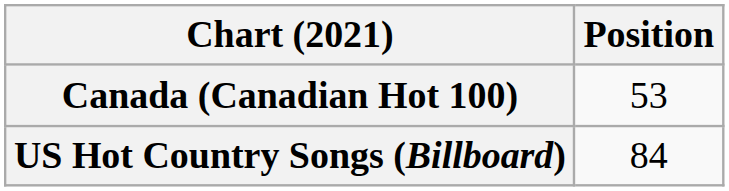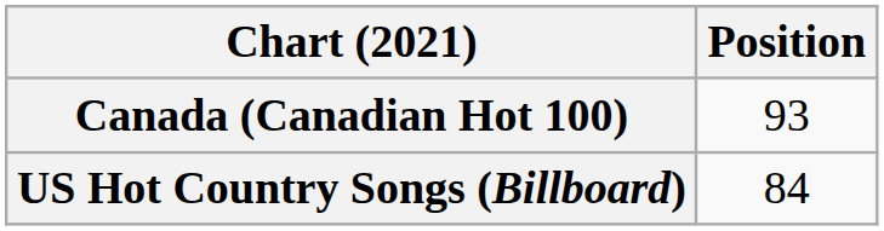Canada (Canadian Hot 100) | Position: 53 -> 93
